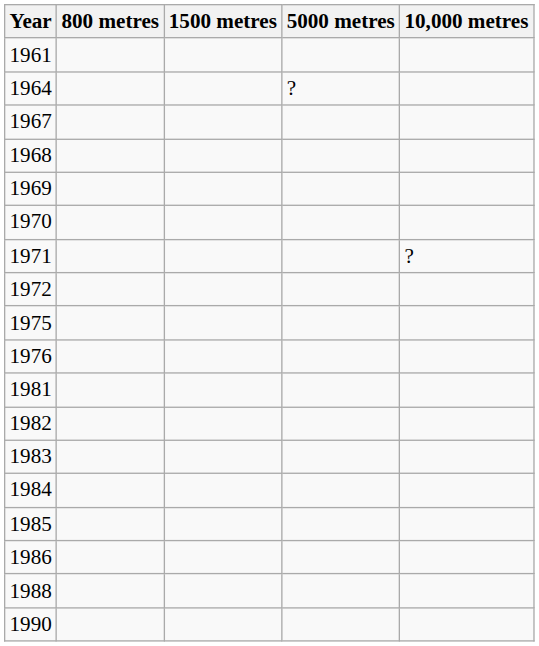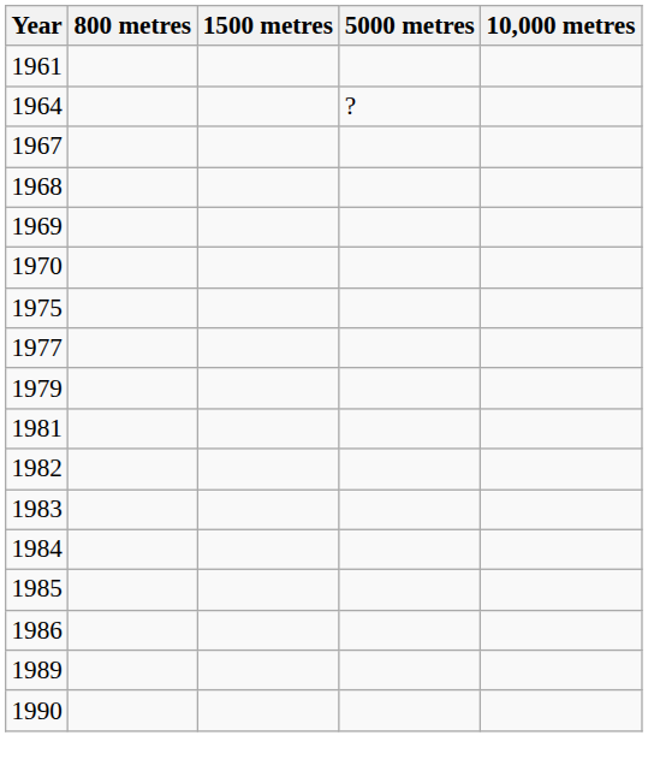- row: 1971 | ?
- row: 1972
- row: 1976
+ row: 1977
+ row: 1979
- row: 1988
+ row: 1989
